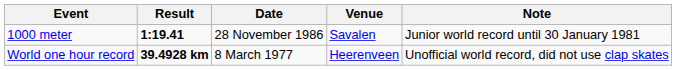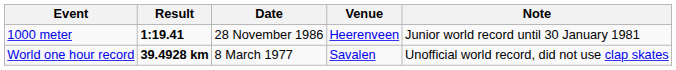1000 meter | Venue: Savalen -> Heerenveen
World one hour record | Venue: Heerenveen -> Savalen
